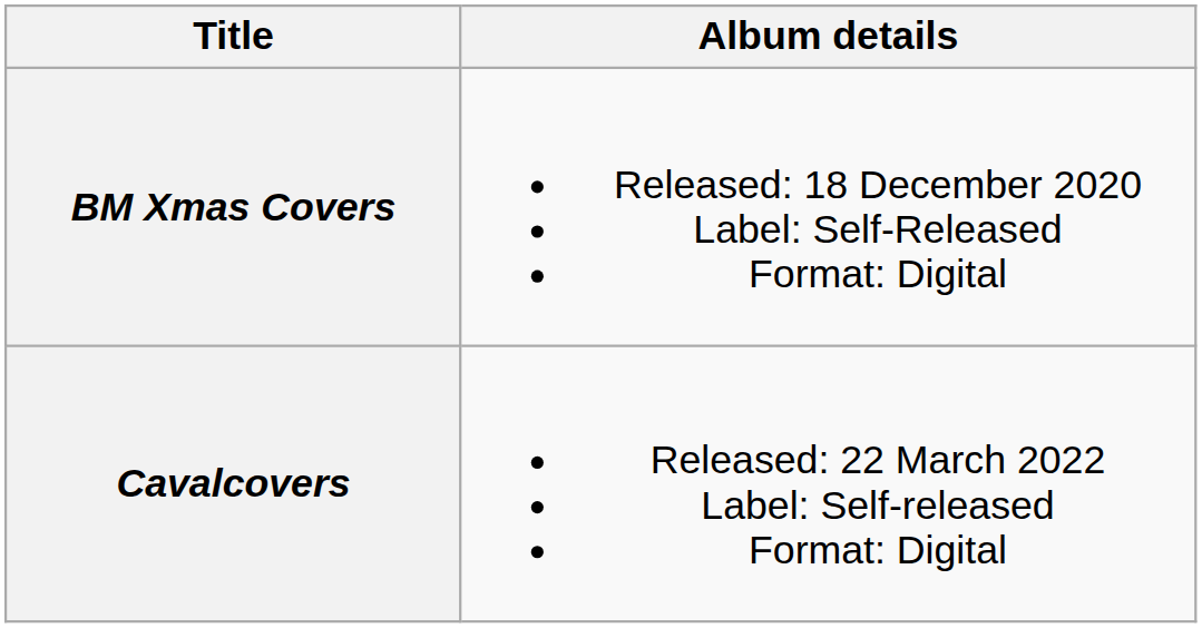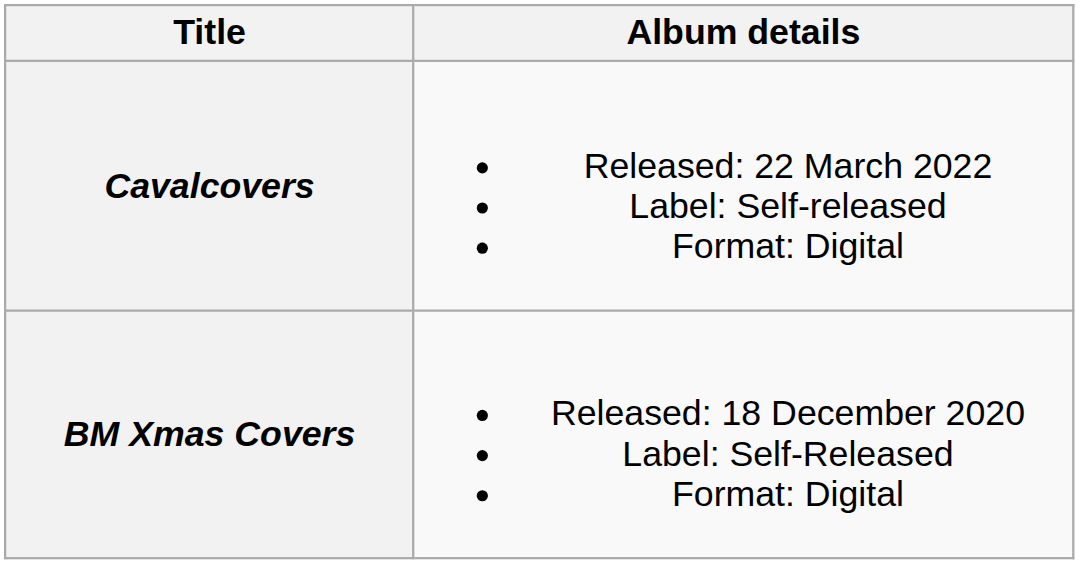rows swapped: BM Xmas Covers <-> Cavalcovers
